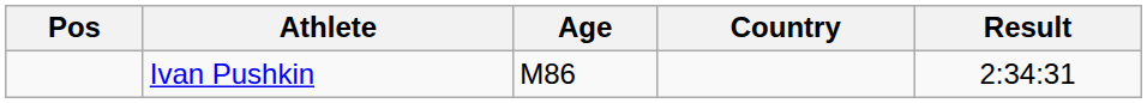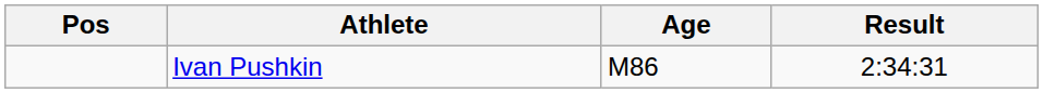- column: Country
